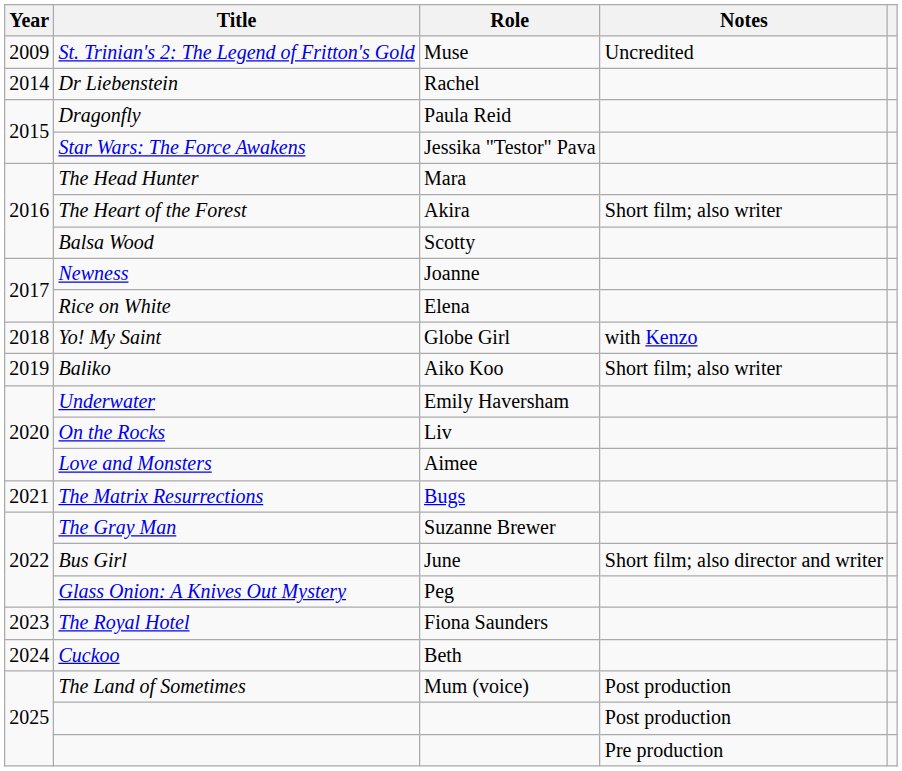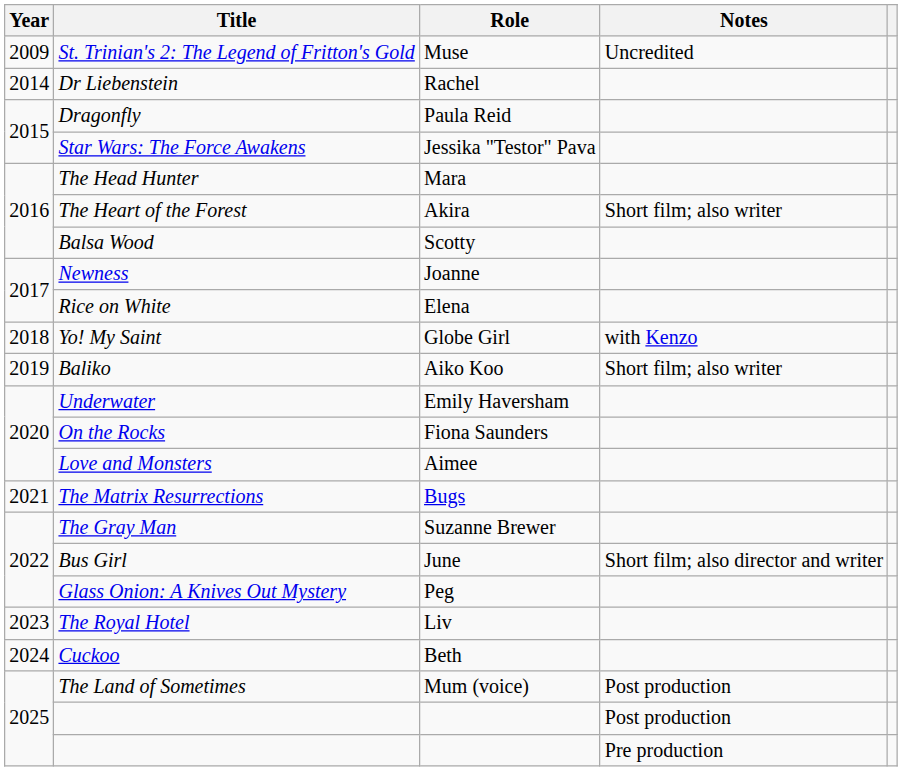On the Rocks | Role: Liv -> Fiona Saunders
The Royal Hotel | Role: Fiona Saunders -> Liv
